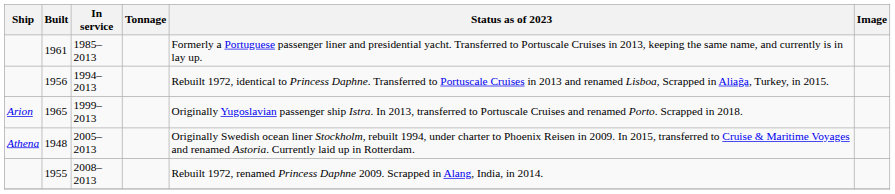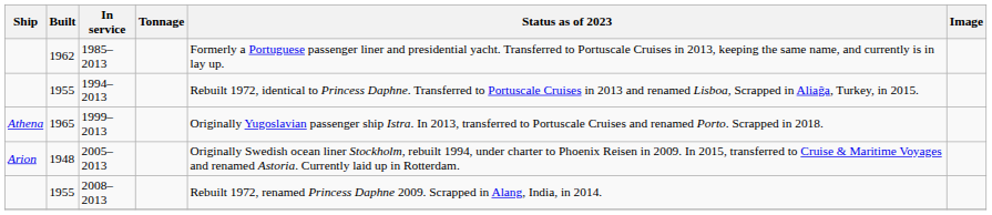1985–2013 | Built: 1961 -> 1962
1994–2013 | Built: 1956 -> 1955
1999–2013 | Ship: Arion -> Athena
2005–2013 | Ship: Athena -> Arion
